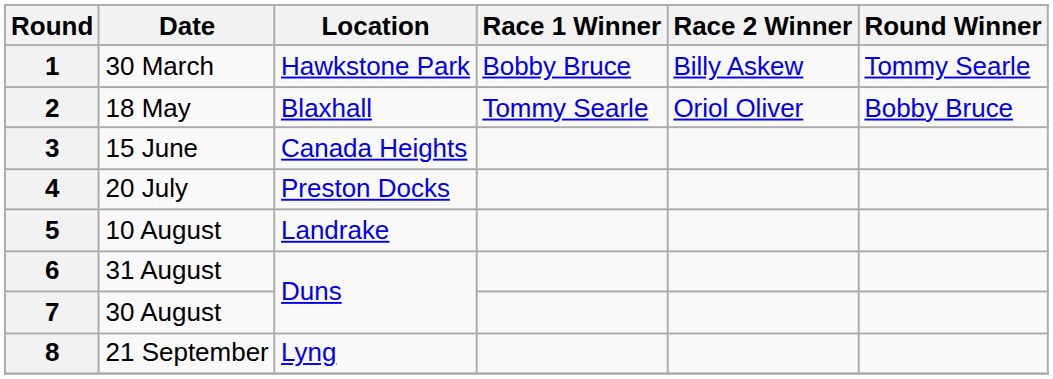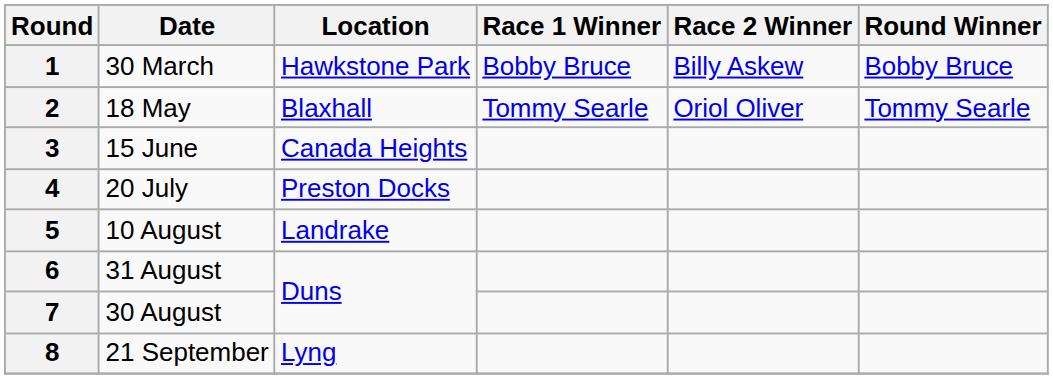1 | Round Winner: Tommy Searle -> Bobby Bruce
2 | Round Winner: Bobby Bruce -> Tommy Searle
